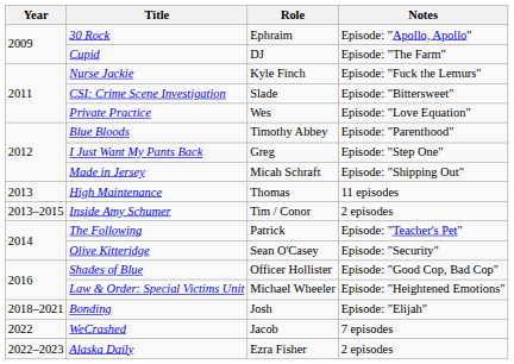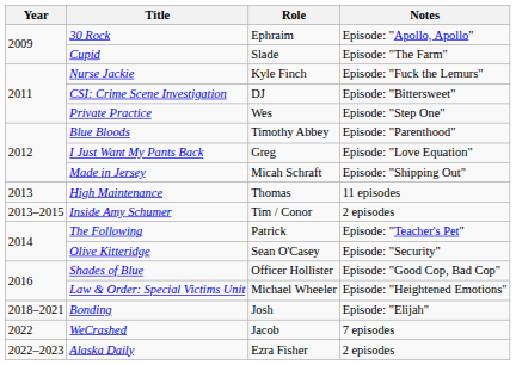Cupid | Role: DJ -> Slade
CSI: Crime Scene Investigation | Role: Slade -> DJ
Private Practice | Notes: Episode: "Love Equation" -> Episode: "Step One"
I Just Want My Pants Back | Notes: Episode: "Step One" -> Episode: "Love Equation"
